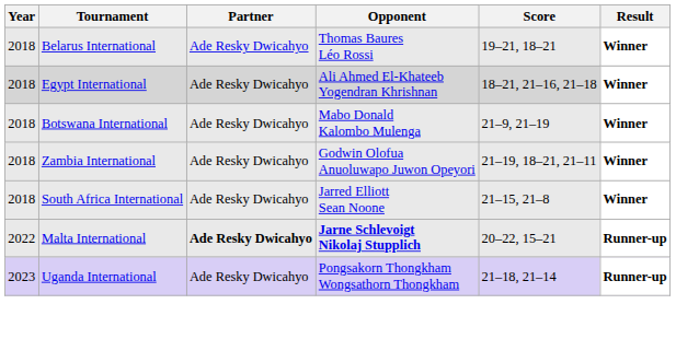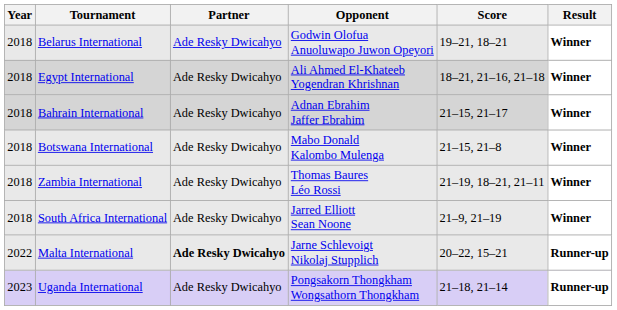Belarus International | Opponent: Thomas Baures Léo Rossi -> Godwin Olofua Anuoluwapo Juwon Opeyori
+ row: 2018 | Bahrain International | Ade Resky Dwicahyo | Adnan Ebrahim Jaffer Ebrahim | 21–15, 21–17 | Winner
Botswana International | Score: 21–9, 21–19 -> 21–15, 21–8
Zambia International | Opponent: Godwin Olofua Anuoluwapo Juwon Opeyori -> Thomas Baures Léo Rossi
South Africa International | Score: 21–15, 21–8 -> 21–9, 21–19
Malta International | Opponent: bold -> normal
